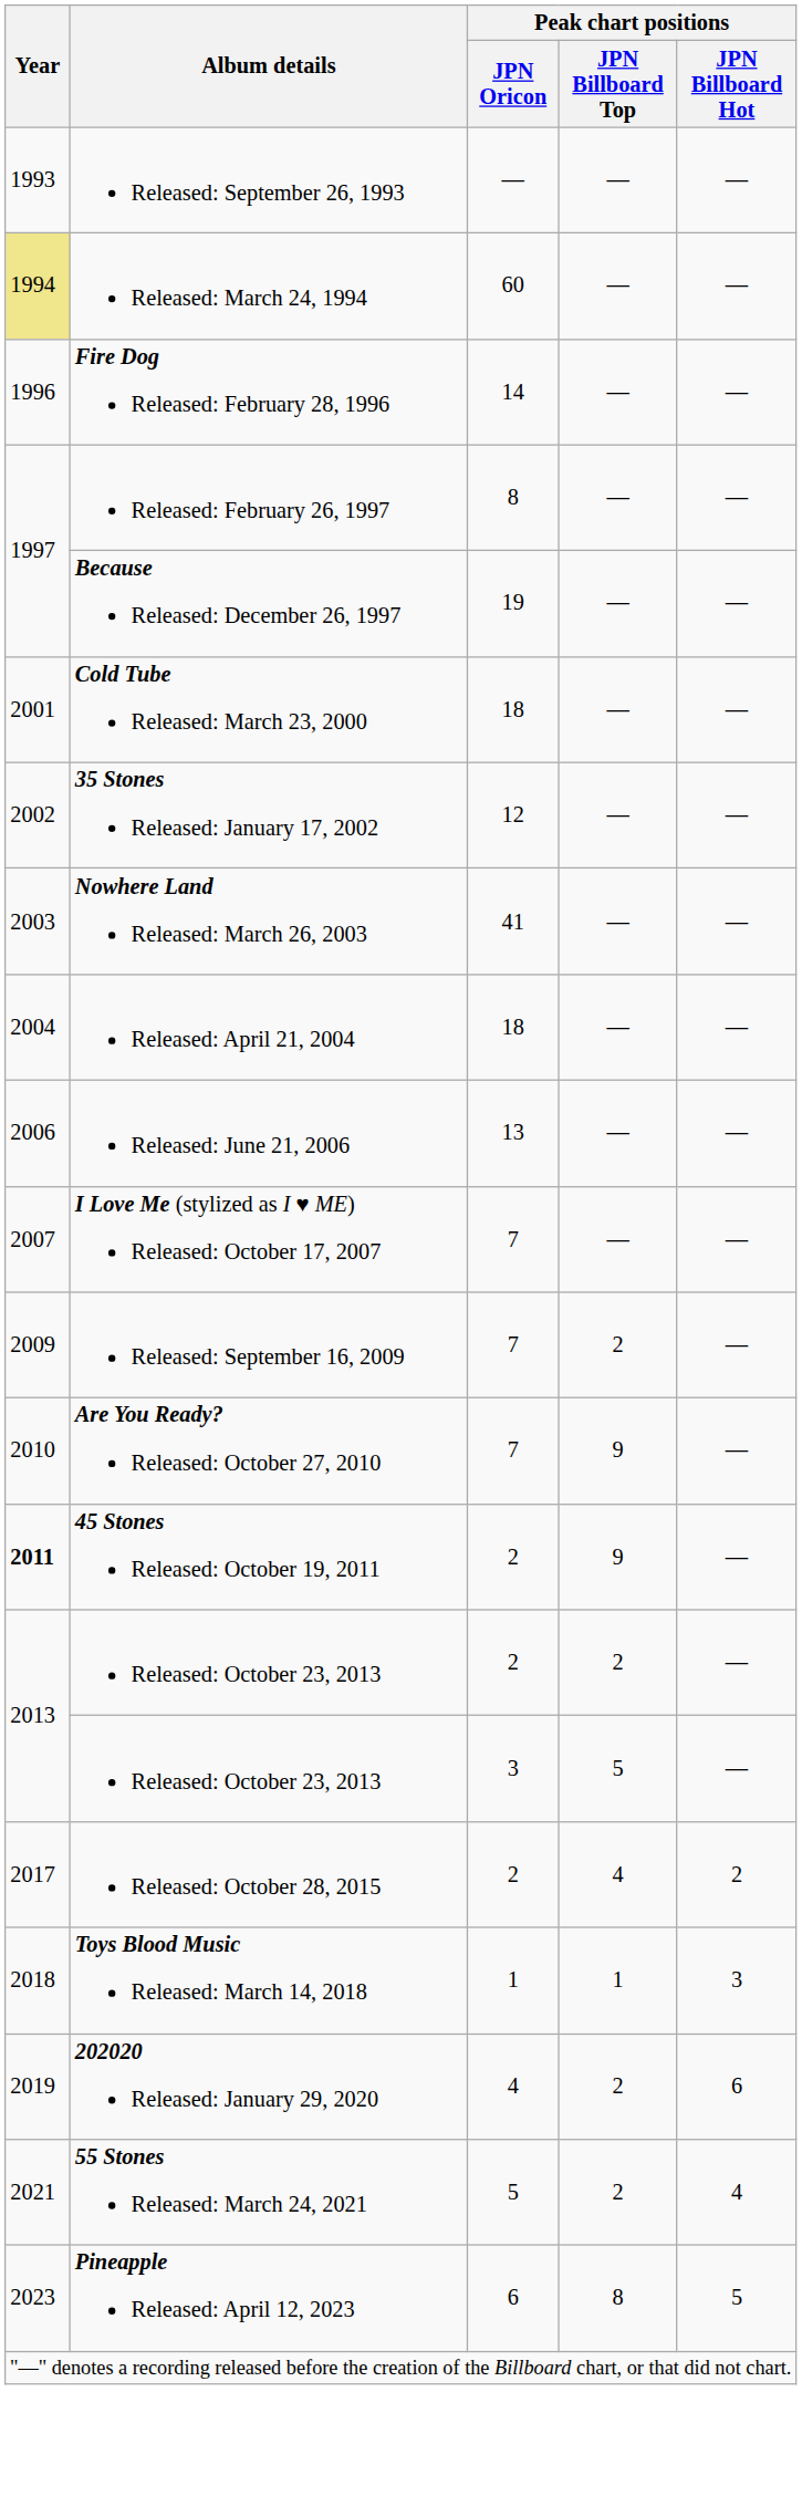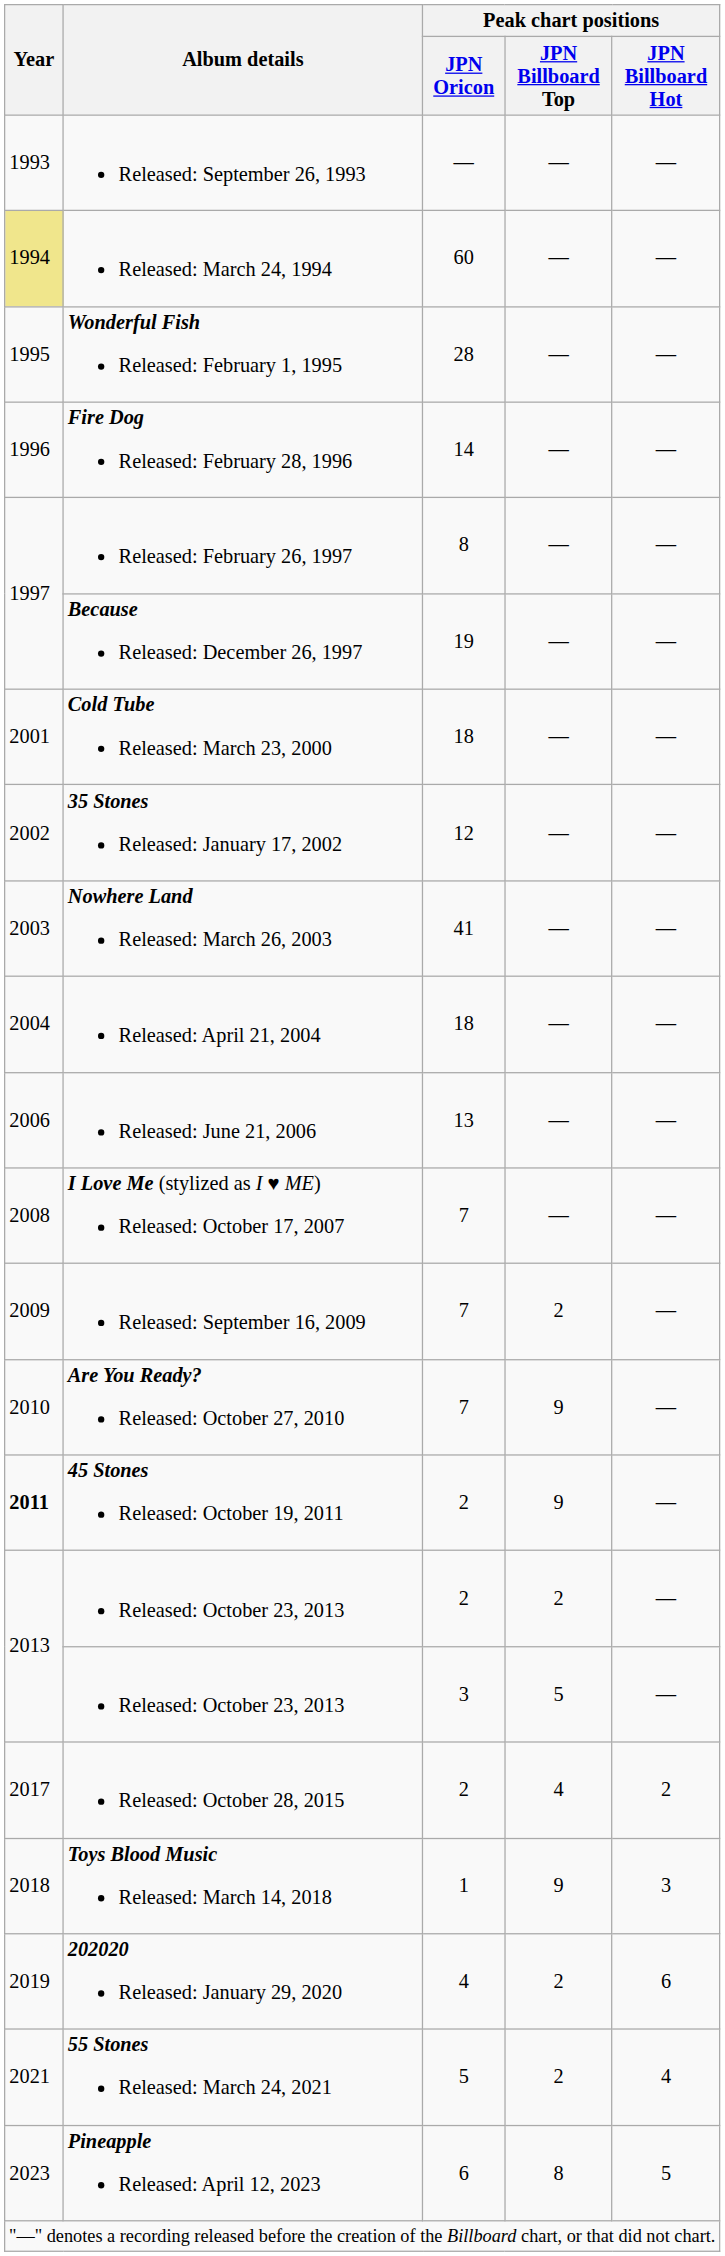+ row: 1995 | Wonderful Fish Released: February 1, 1995 | 28 | — | —
I Love Me (stylized as I ♥ ME) Released: October 17, 2007 | Year: 2007 -> 2008
Toys Blood Music Released: March 14, 2018 | Peak chart positions / JPN Billboard Top: 1 -> 9
